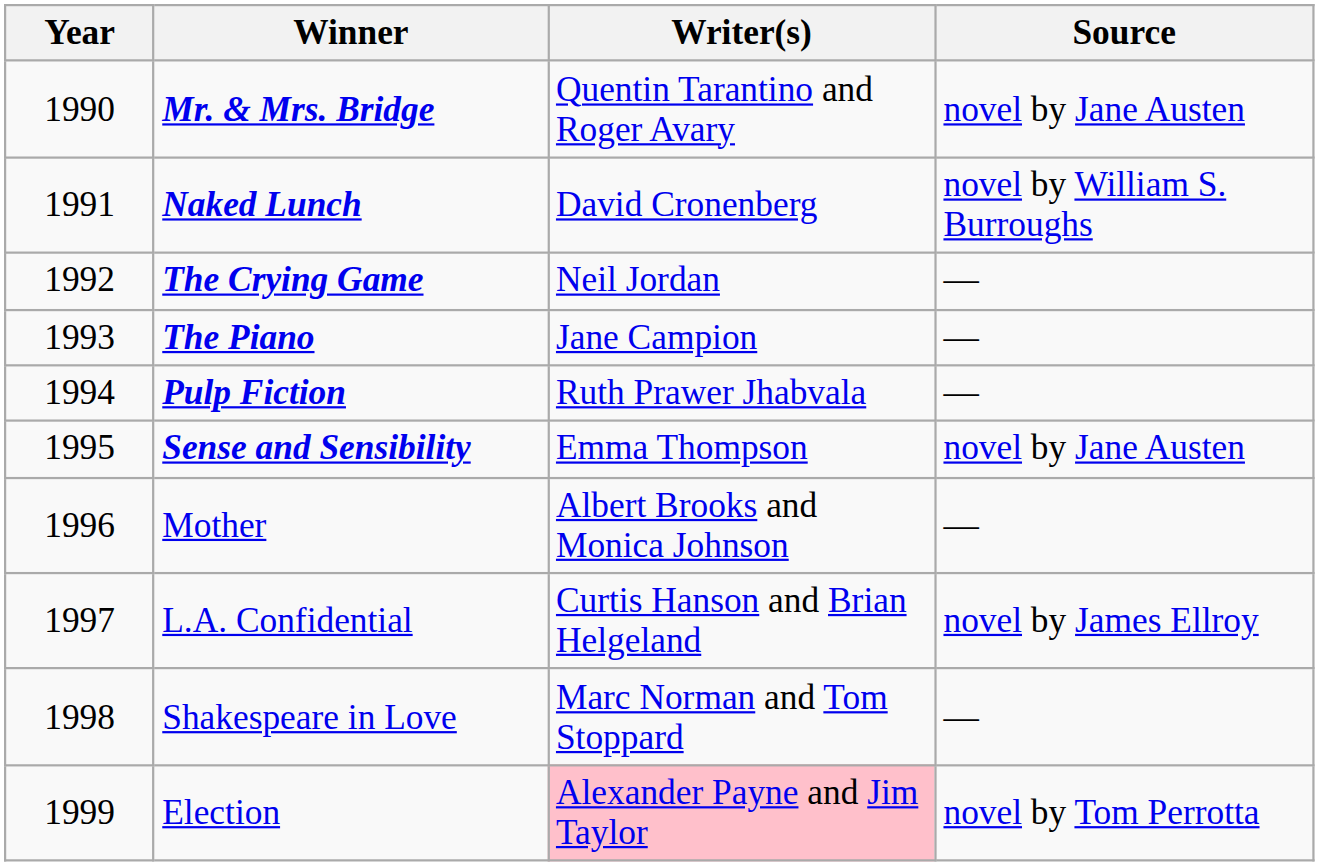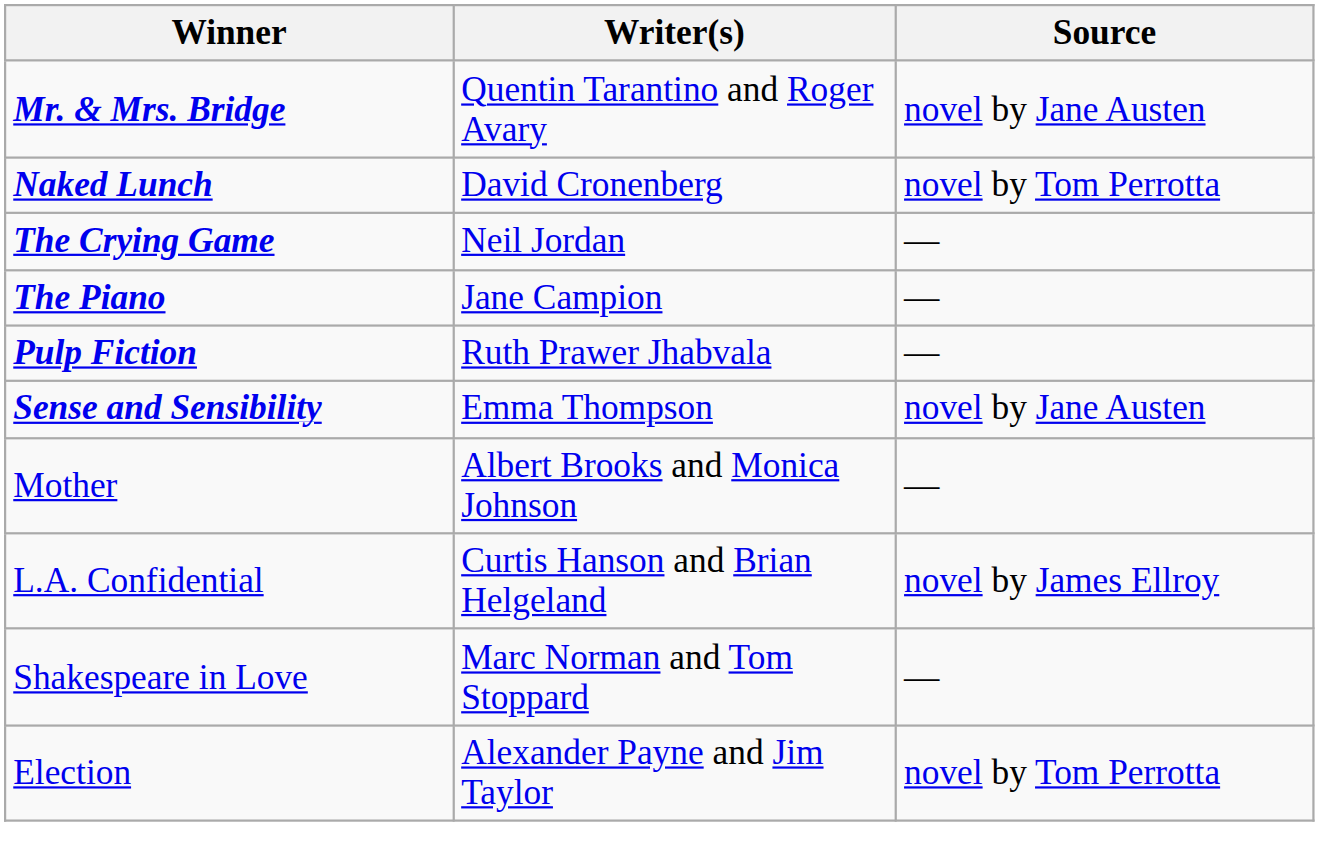- column: Year | 1990 | 1991 | 1992 | 1993 | 1994 | 1995 | 1996 | 1997 | 1998 | 1999
Naked Lunch | Source: novel by William S. Burroughs -> novel by Tom Perrotta
Election | Writer(s): pink background -> no background
